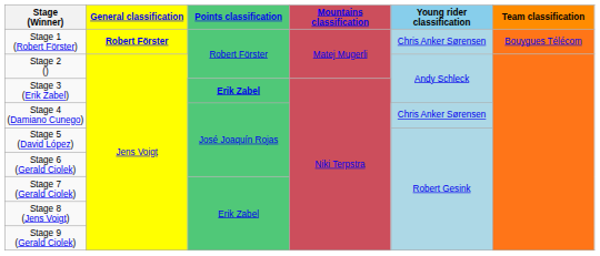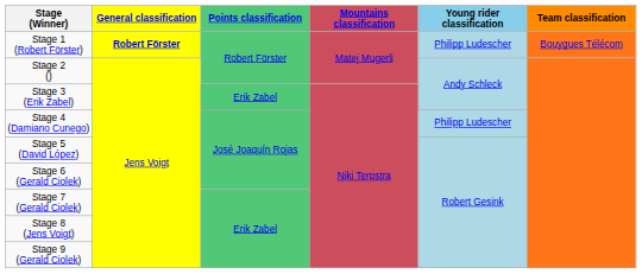Stage 1 (Robert Förster) | Young rider classification: Chris Anker Sørensen -> Philipp Ludescher
Stage 3 (Erik Zabel) | Points classification: bold -> normal
Stage 4 (Damiano Cunego) | Young rider classification: Chris Anker Sørensen -> Philipp Ludescher
